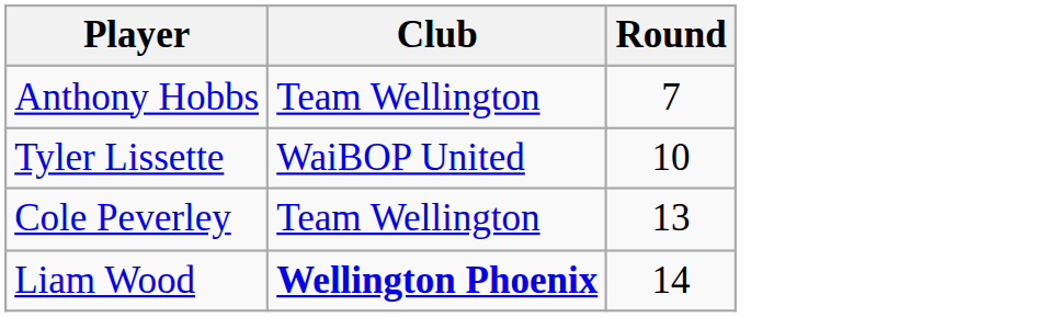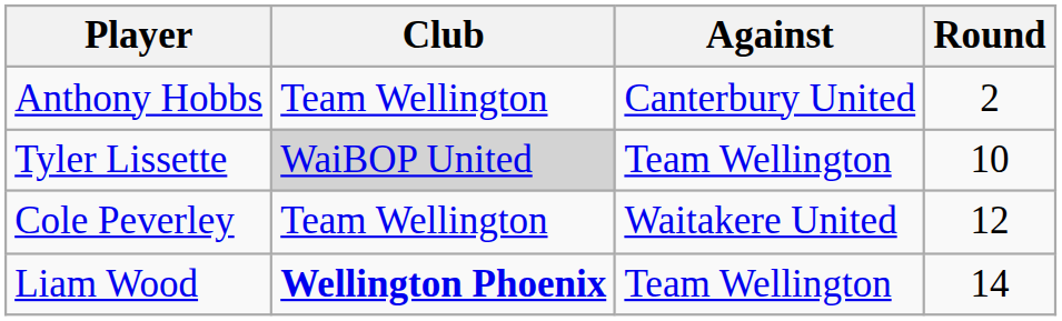+ column: Against | Canterbury United | Team Wellington | Waitakere United | Team Wellington
Anthony Hobbs | Round: 7 -> 2
Tyler Lissette | Club: no background -> lightgrey background
Cole Peverley | Round: 13 -> 12
